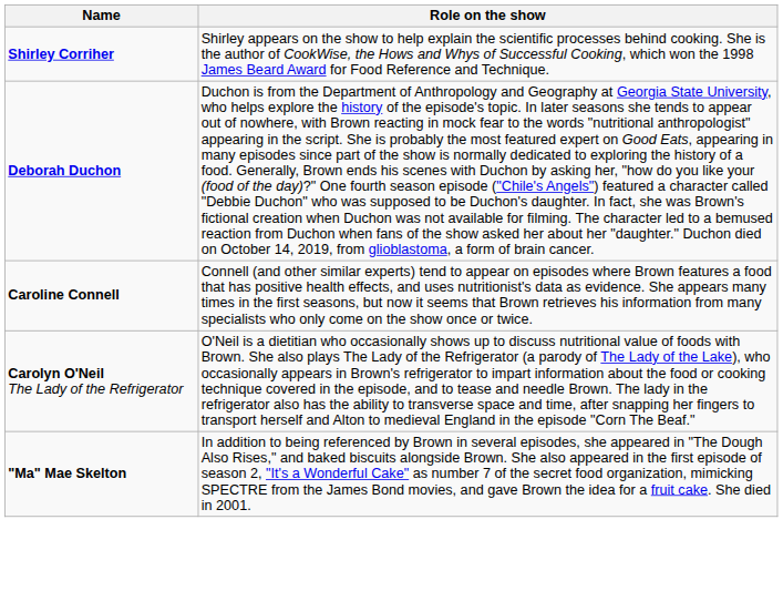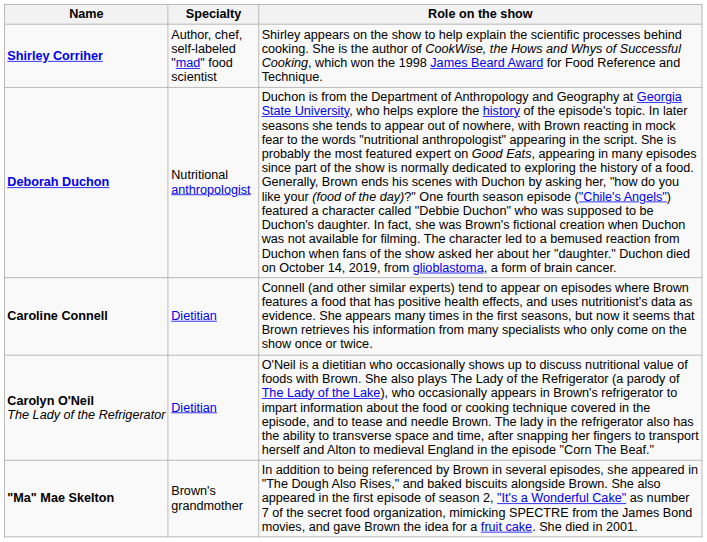+ column: Specialty | Author, chef, self-labeled "mad" food scientist | Nutritional anthropologist | Dietitian | Dietitian | Brown's grandmother
